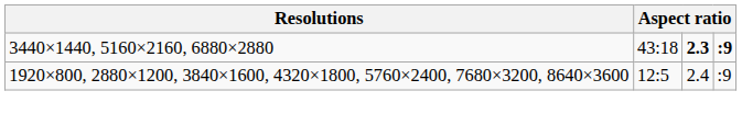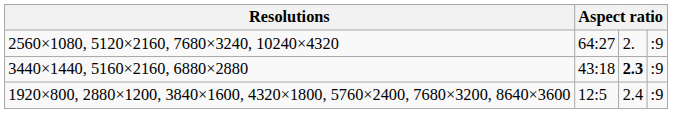+ row: 2560×1080, 5120×2160, 7680×3240, 10240×4320 | 64:27 | 2. | :9
3440×1440, 5160×2160, 6880×2880 | column 4: bold -> normal
